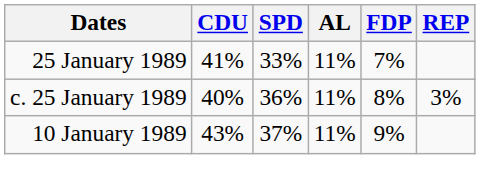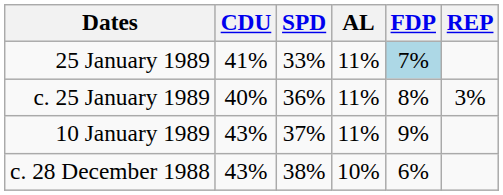25 January 1989 | FDP: no background -> lightblue background
+ row: c. 28 December 1988 | 43% | 38% | 10% | 6%
